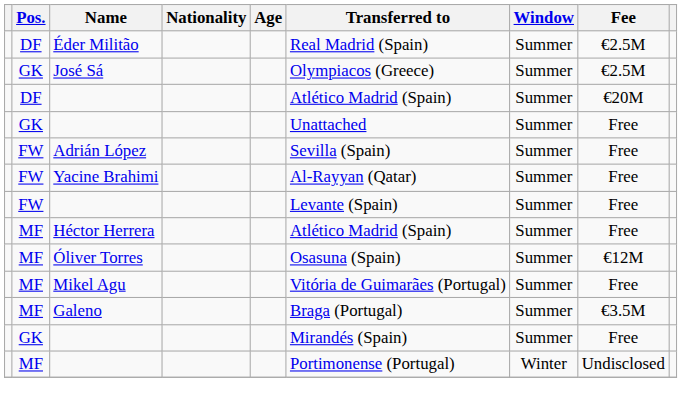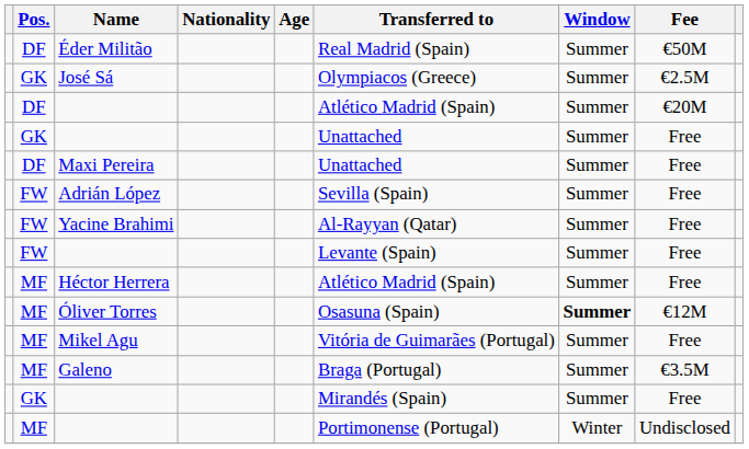Éder Militão | Fee: €2.5M -> €50M
+ row: DF | Maxi Pereira | Unattached | Summer | Free
Óliver Torres | Window: normal -> bold
